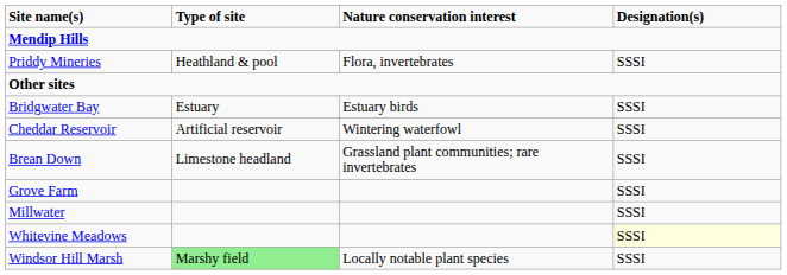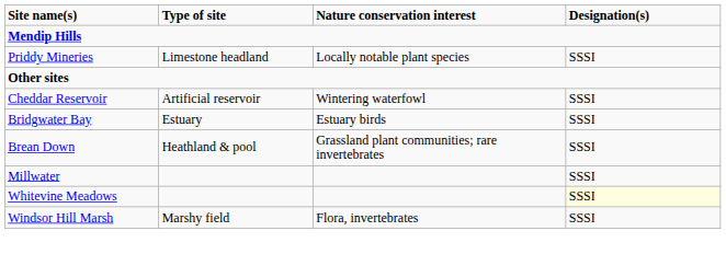Priddy Mineries | Type of site: Heathland & pool -> Limestone headland
Priddy Mineries | Nature conservation interest: Flora, invertebrates -> Locally notable plant species
rows swapped: Cheddar Reservoir <-> Bridgwater Bay
Brean Down | Type of site: Limestone headland -> Heathland & pool
- row: Grove Farm | SSSI
Windsor Hill Marsh | Type of site: lightgreen background -> no background
Windsor Hill Marsh | Nature conservation interest: Locally notable plant species -> Flora, invertebrates
